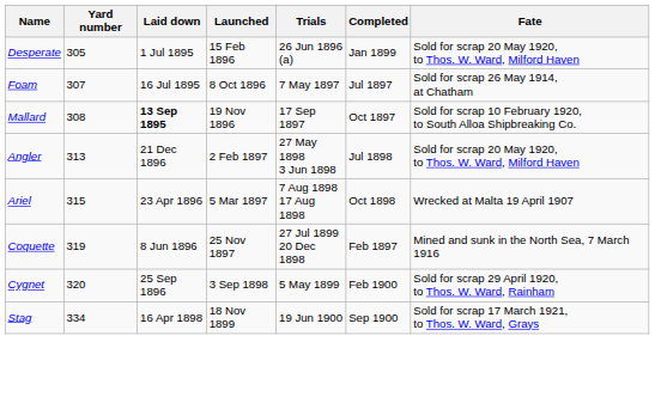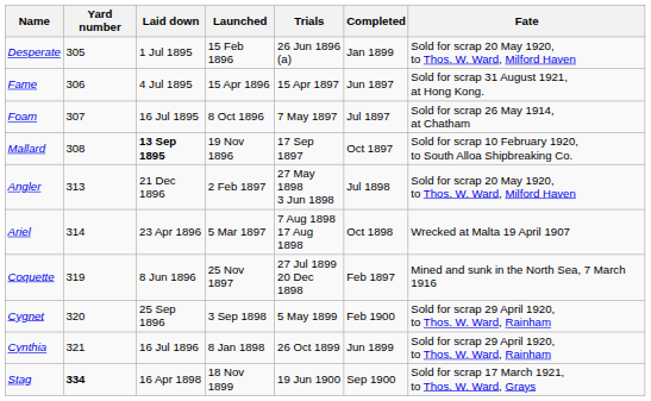+ row: Fame | 306 | 4 Jul 1895 | 15 Apr 1896 | 15 Apr 1897 | Jun 1897 | Sold for scrap 31 August 1921, at Hong Kong.
Ariel | Yard number: 315 -> 314
+ row: Cynthia | 321 | 16 Jul 1896 | 8 Jan 1898 | 26 Oct 1899 | Jun 1899 | Sold for scrap 29 April 1920, to Thos. W. Ward, Rainham
Stag | Yard number: normal -> bold
